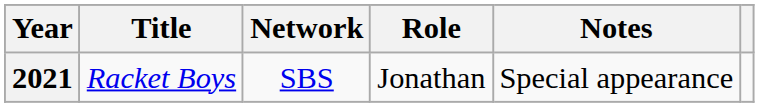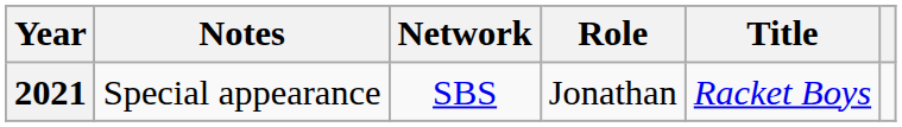columns swapped: Title <-> Notes
